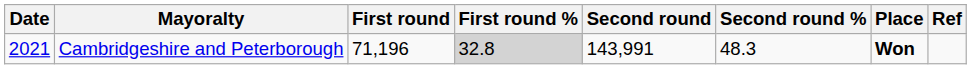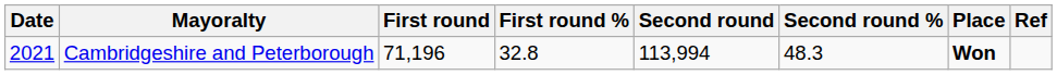Cambridgeshire and Peterborough | First round %: lightgrey background -> no background
Cambridgeshire and Peterborough | Second round: 143,991 -> 113,994
